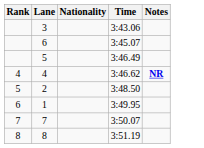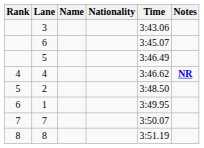+ column: Name
